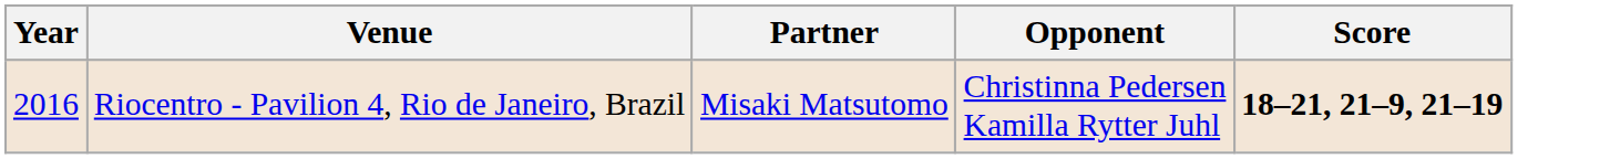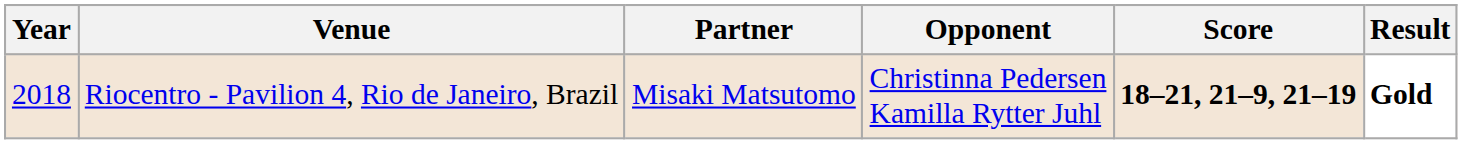+ column: Result | Gold
Riocentro - Pavilion 4, Rio de Janeiro, Brazil | Year: 2016 -> 2018
